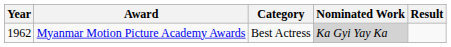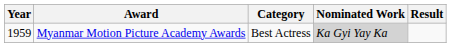Myanmar Motion Picture Academy Awards | Year: 1962 -> 1959
